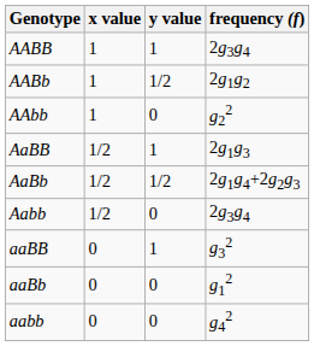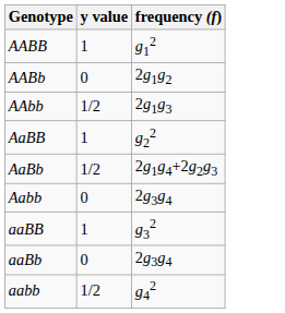- column: x value | 1 | 1 | 1 | 1/2 | 1/2 | 1/2 | 0 | 0 | 0
AABB | frequency (f): 2g3g4 -> g12
AABb | y value: 1/2 -> 0
AAbb | y value: 0 -> 1/2
AAbb | frequency (f): g22 -> 2g1g3
AaBB | frequency (f): 2g1g3 -> g22
aaBb | frequency (f): g12 -> 2g3g4
aabb | y value: 0 -> 1/2
